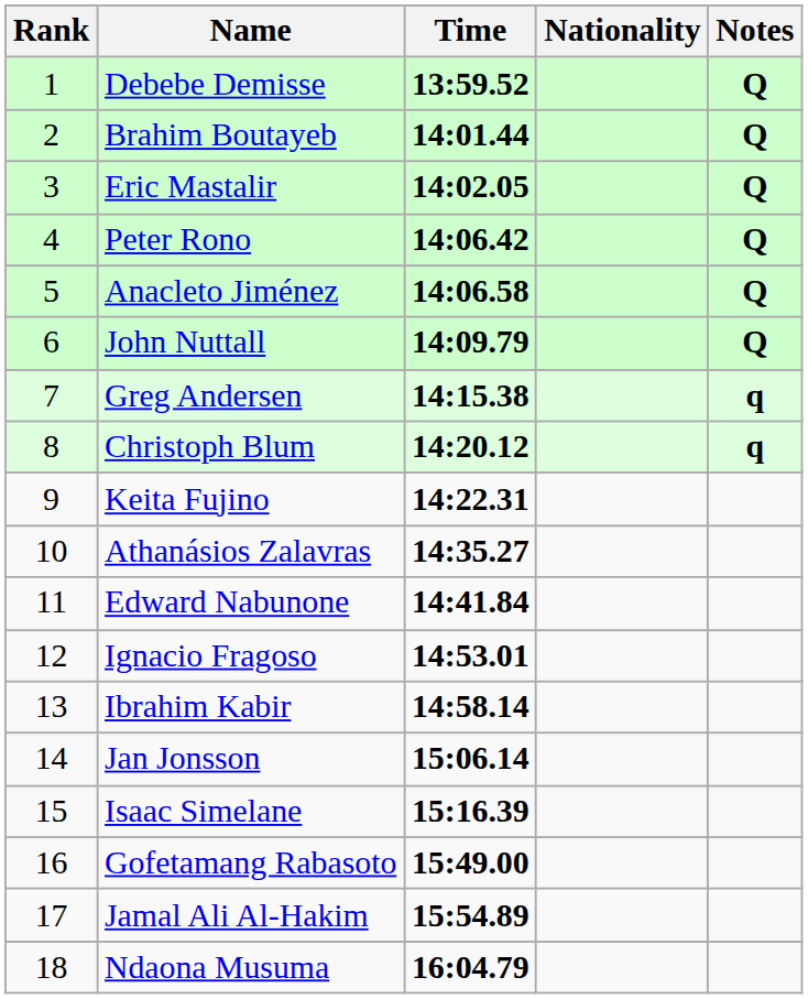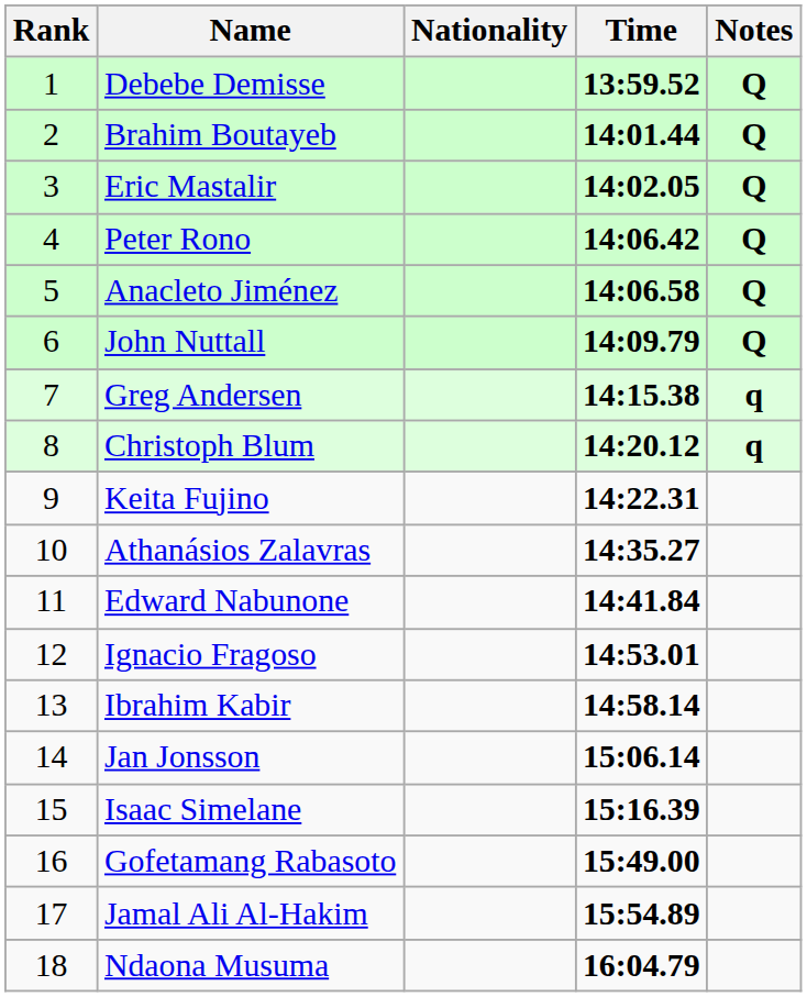columns swapped: Nationality <-> Time
